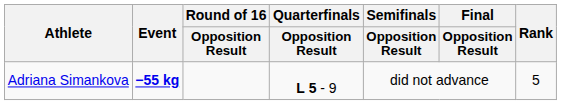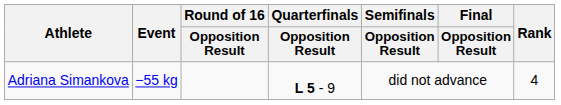Adriana Simankova | Event: bold -> normal
Adriana Simankova | Rank: 5 -> 4
